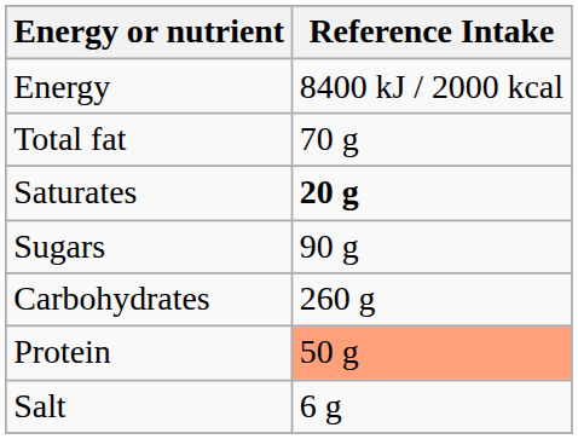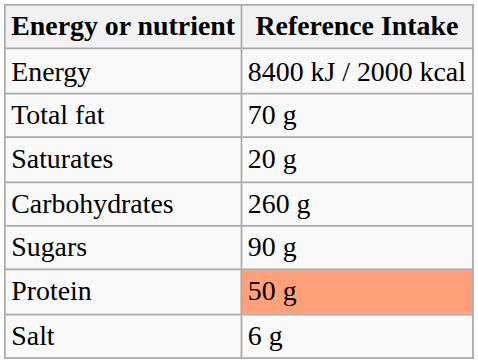Saturates | Reference Intake: bold -> normal
rows swapped: Carbohydrates <-> Sugars
